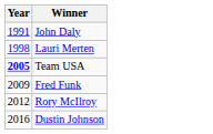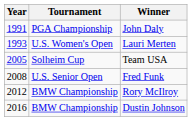+ column: Tournament | PGA Championship | U.S. Women's Open | Solheim Cup | U.S. Senior Open | BMW Championship | BMW Championship
Lauri Merten | Year: 1998 -> 1993
Team USA | Year: bold -> normal
Fred Funk | Year: 2009 -> 2008
